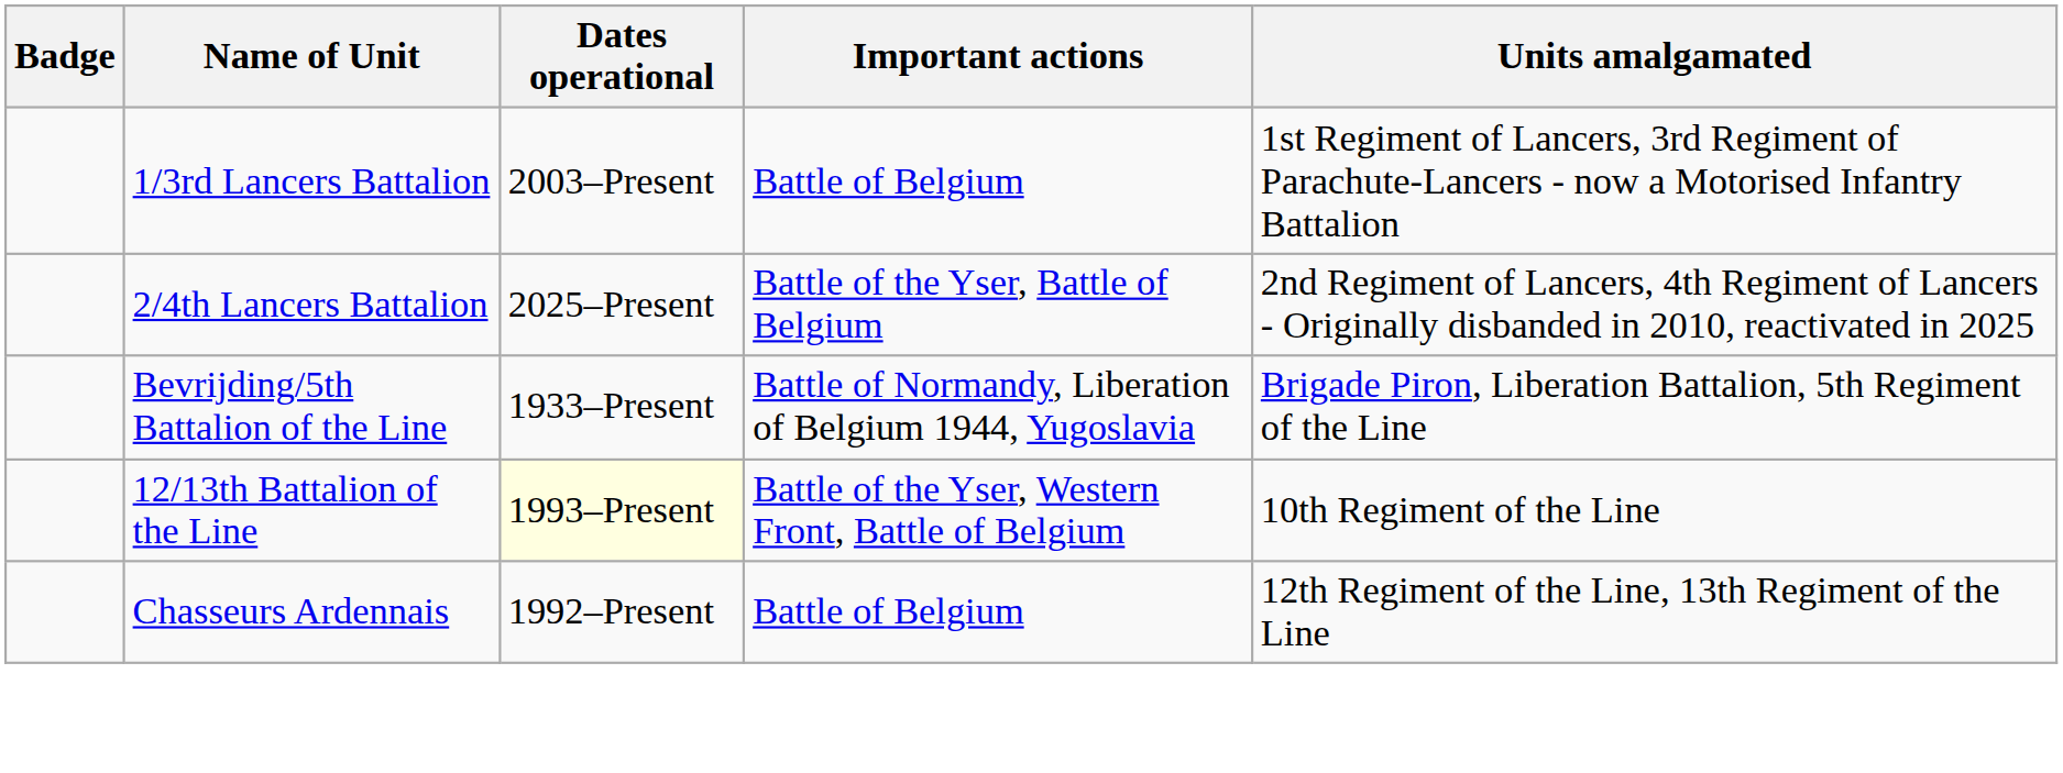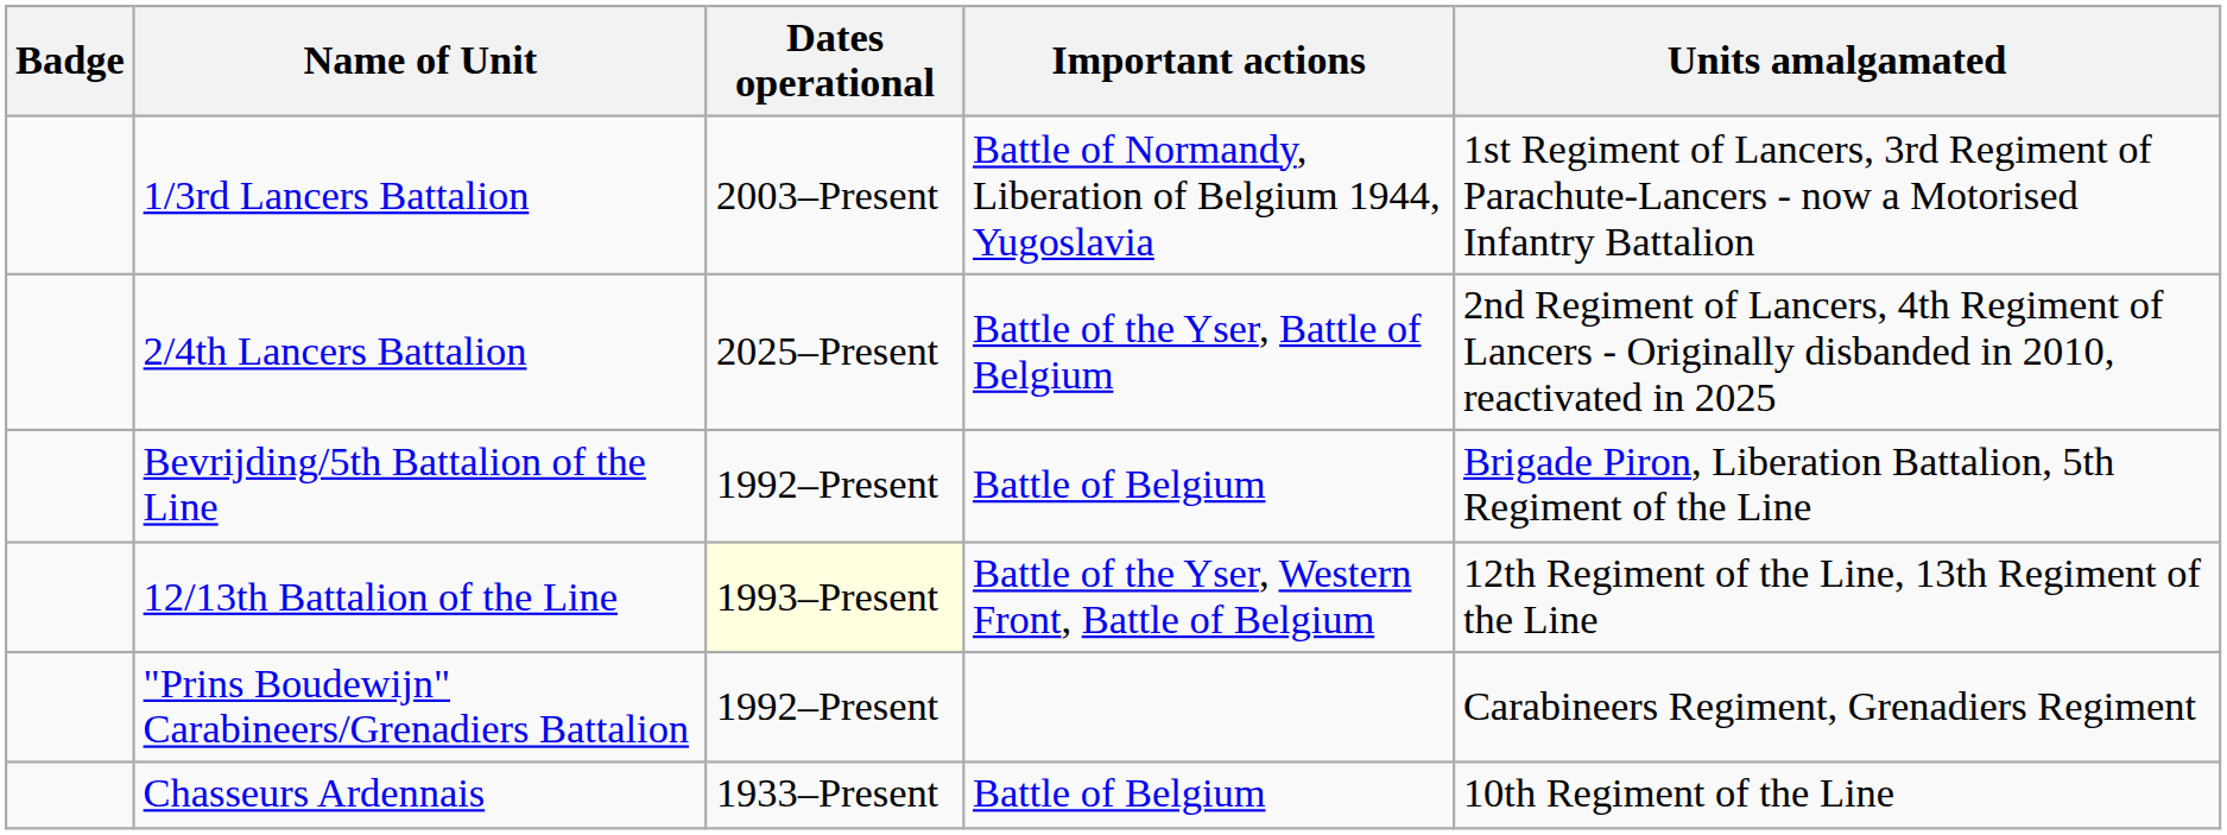1/3rd Lancers Battalion | Important actions: Battle of Belgium -> Battle of Normandy, Liberation of Belgium 1944, Yugoslavia
Bevrijding/5th Battalion of the Line | Dates operational: 1933–Present -> 1992–Present
Bevrijding/5th Battalion of the Line | Important actions: Battle of Normandy, Liberation of Belgium 1944, Yugoslavia -> Battle of Belgium
12/13th Battalion of the Line | Units amalgamated: 10th Regiment of the Line -> 12th Regiment of the Line, 13th Regiment of the Line
+ row: "Prins Boudewijn" Carabineers/Grenadiers Battalion | 1992–Present | Carabineers Regiment, Grenadiers Regiment
Chasseurs Ardennais | Dates operational: 1992–Present -> 1933–Present
Chasseurs Ardennais | Units amalgamated: 12th Regiment of the Line, 13th Regiment of the Line -> 10th Regiment of the Line
